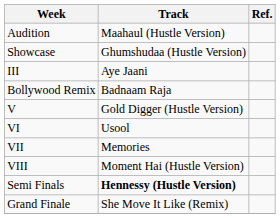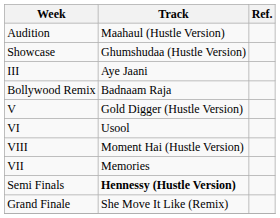rows swapped: VII <-> VIII
